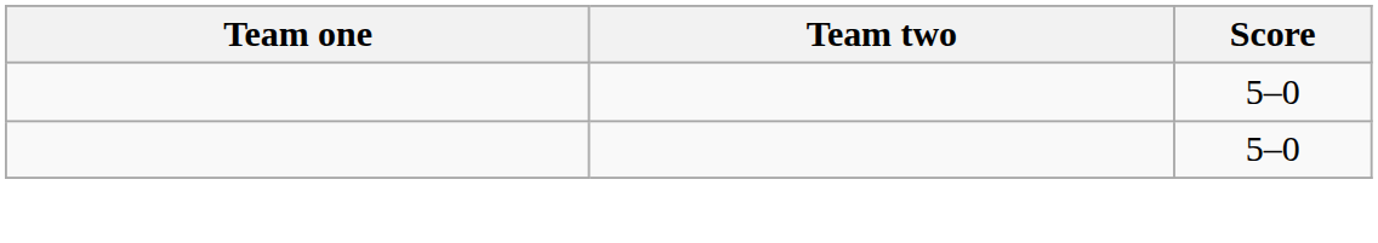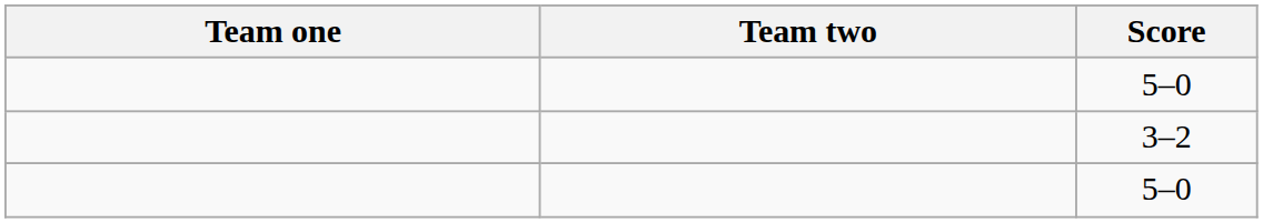+ row: 3–2
